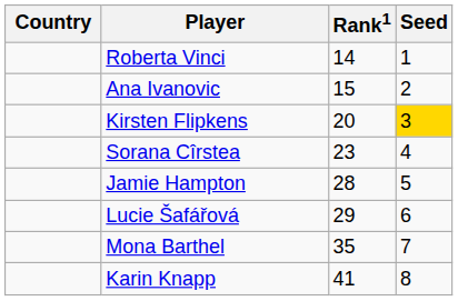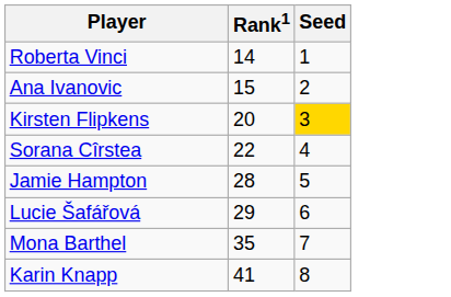- column: Country
Sorana Cîrstea | Rank1: 23 -> 22
